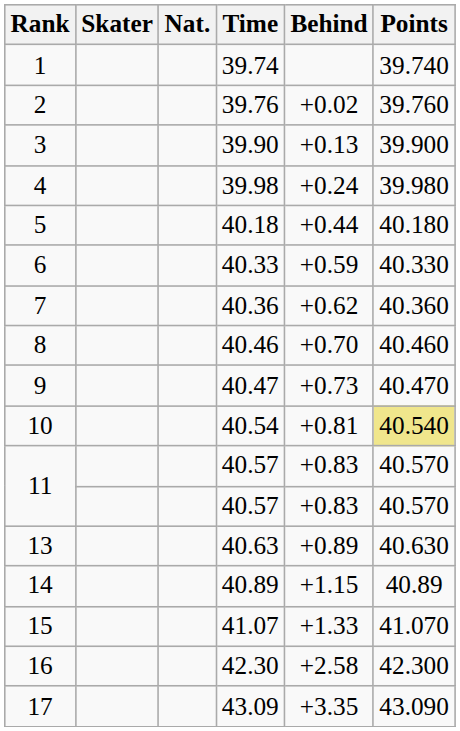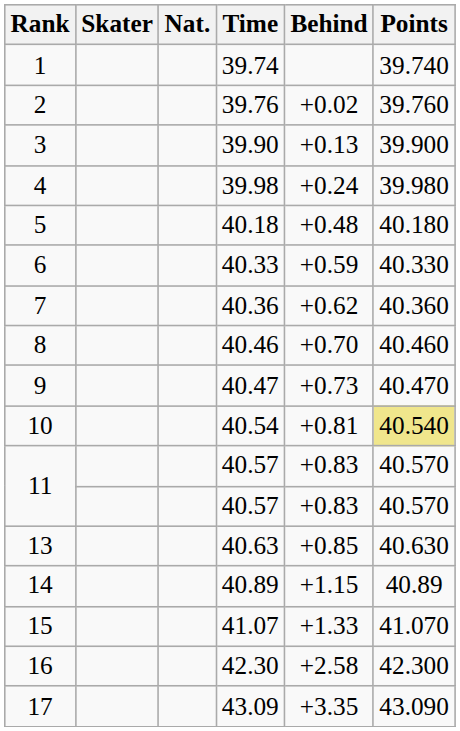5 | Behind: +0.44 -> +0.48
13 | Behind: +0.89 -> +0.85
